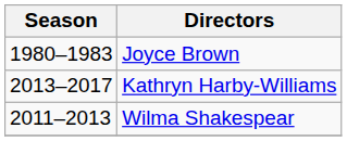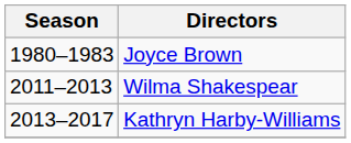rows swapped: Wilma Shakespear <-> Kathryn Harby-Williams
